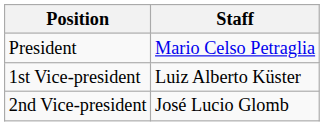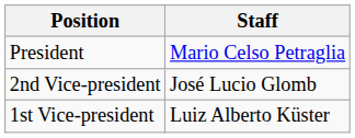rows swapped: 1st Vice-president <-> 2nd Vice-president
